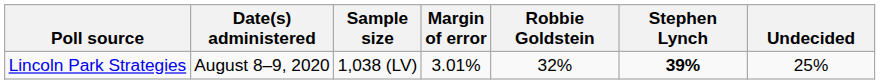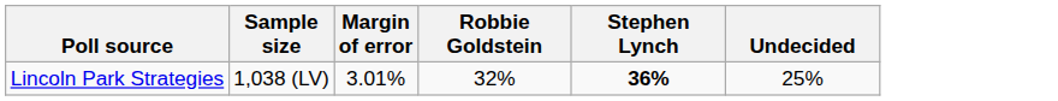- column: Date(s) administered | August 8–9, 2020
Lincoln Park Strategies | Stephen Lynch: 39% -> 36%
